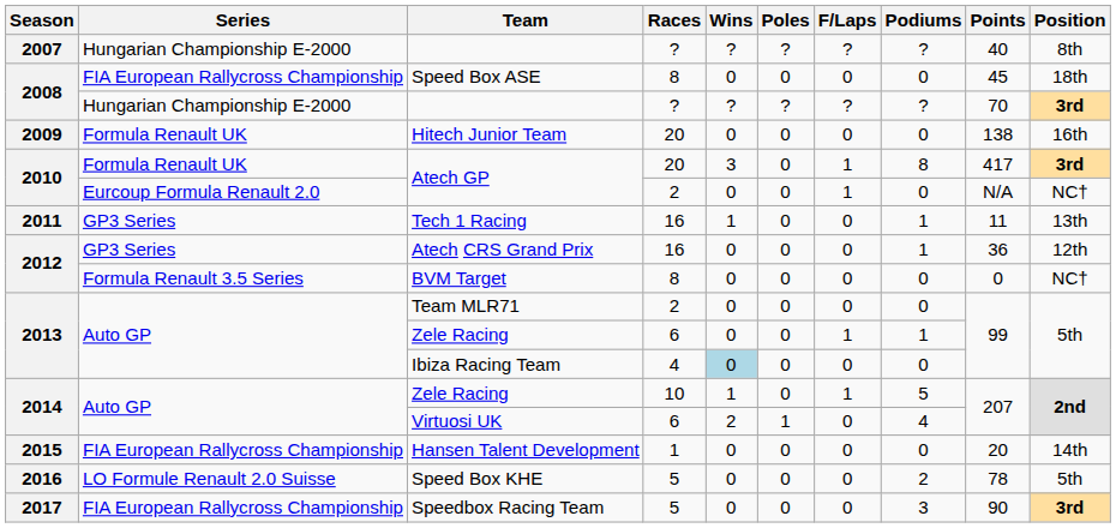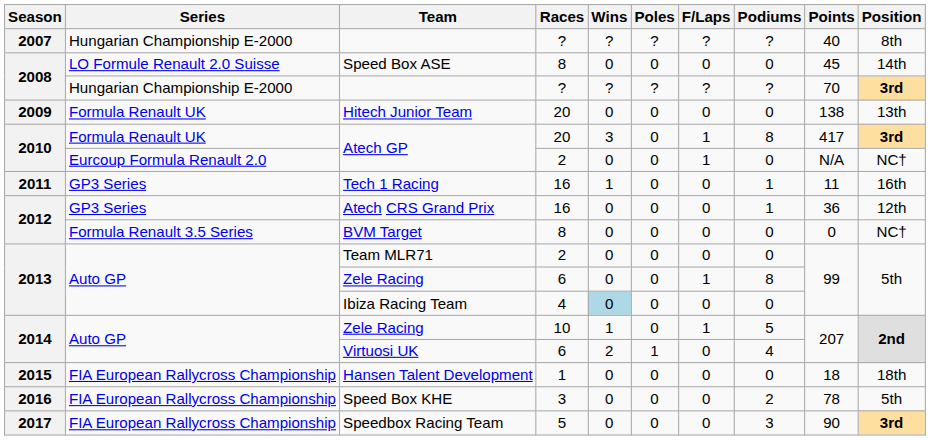Speed Box ASE | Series: FIA European Rallycross Championship -> LO Formule Renault 2.0 Suisse
Speed Box ASE | Position: 18th -> 14th
Hitech Junior Team | Position: 16th -> 13th
Tech 1 Racing | Position: 13th -> 16th
2013 / Zele Racing | Podiums: 1 -> 8
Hansen Talent Development | Points: 20 -> 18
Hansen Talent Development | Position: 14th -> 18th
Speed Box KHE | Series: LO Formule Renault 2.0 Suisse -> FIA European Rallycross Championship
Speed Box KHE | Races: 5 -> 3
